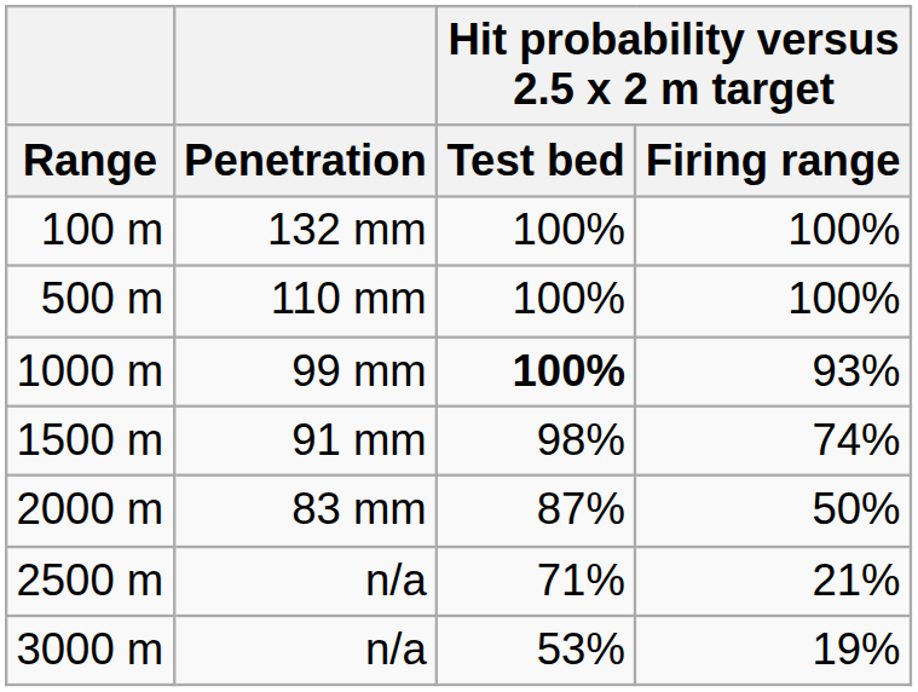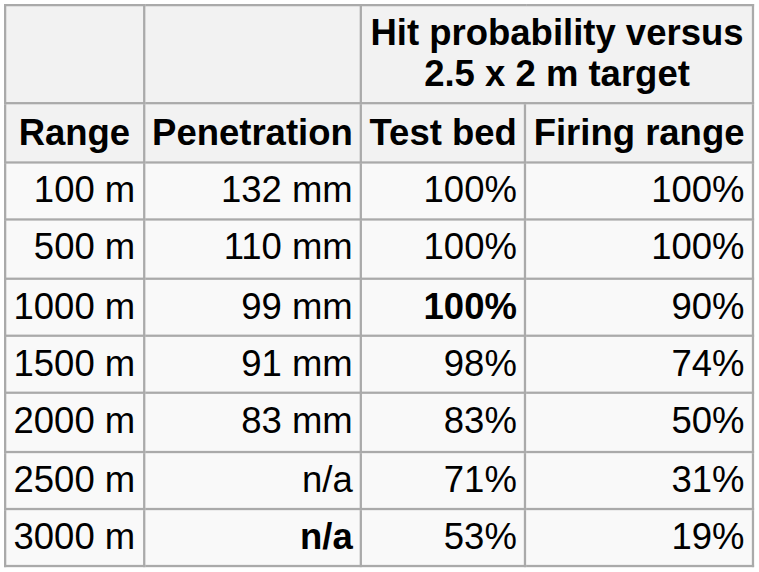1000 m | Hit probability versus 2.5 x 2 m target / Firing range: 93% -> 90%
2000 m | Hit probability versus 2.5 x 2 m target / Test bed: 87% -> 83%
2500 m | Hit probability versus 2.5 x 2 m target / Firing range: 21% -> 31%
3000 m | Penetration: normal -> bold
